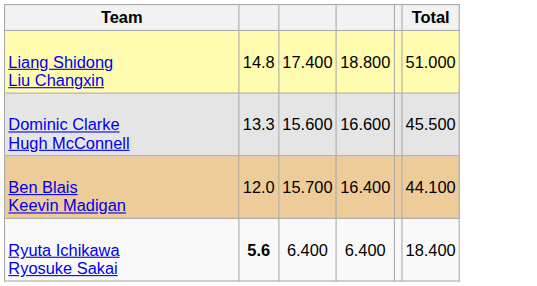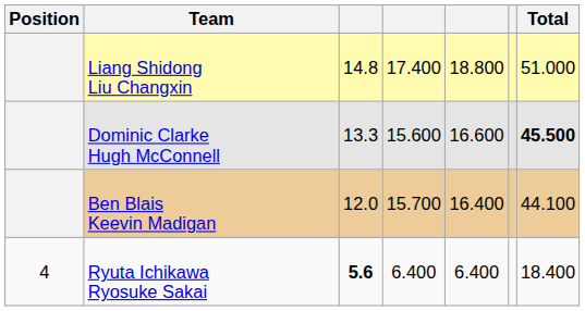+ column: Position | 4
Dominic Clarke Hugh McConnell | Total: normal -> bold
